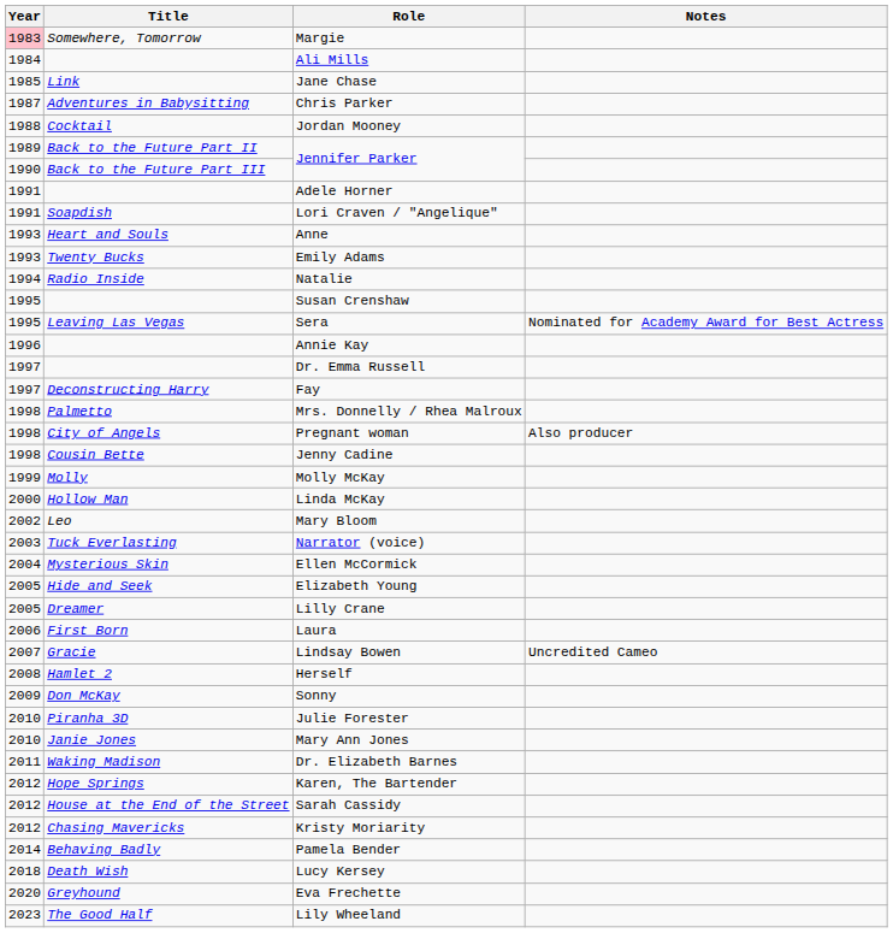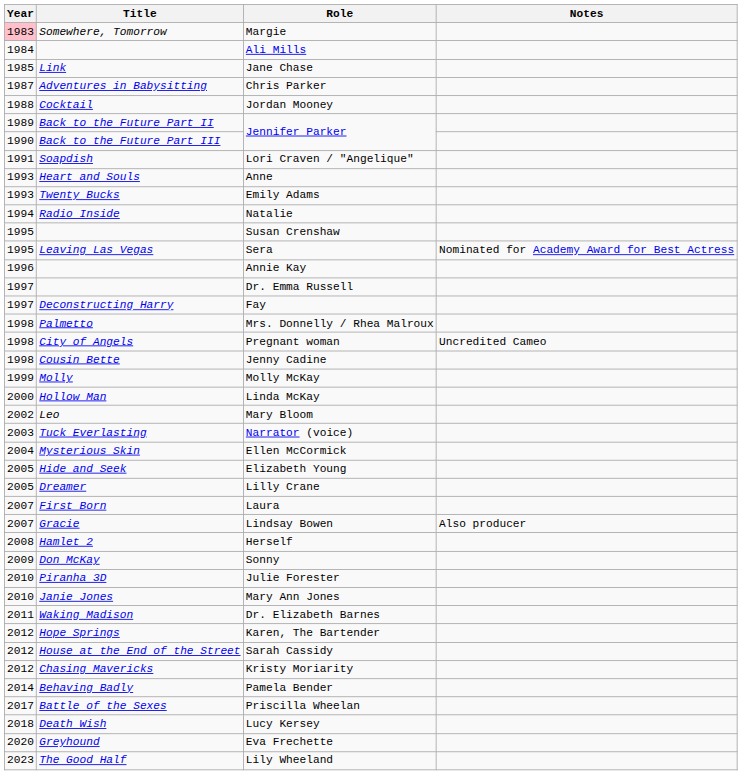- row: 1991 | Adele Horner
Pregnant woman | Notes: Also producer -> Uncredited Cameo
Laura | Year: 2006 -> 2007
Lindsay Bowen | Notes: Uncredited Cameo -> Also producer
+ row: 2017 | Battle of the Sexes | Priscilla Wheelan
